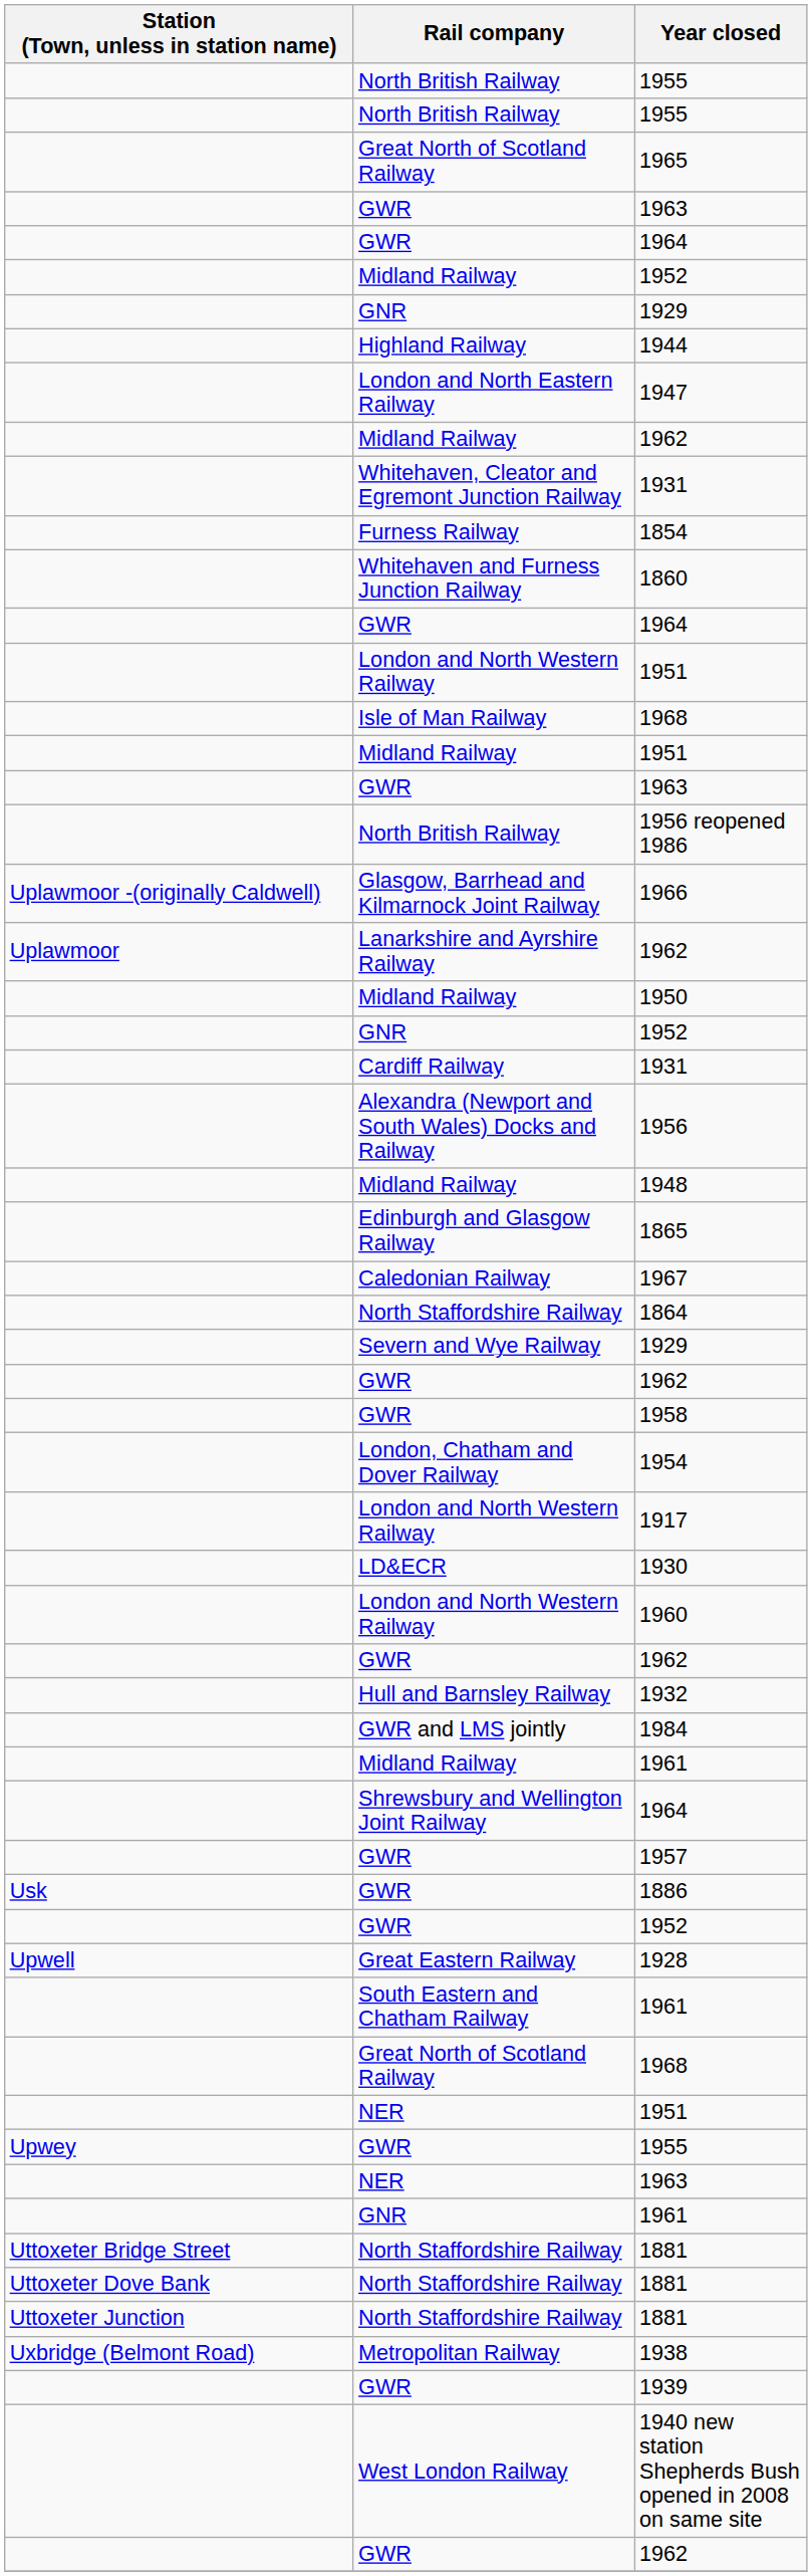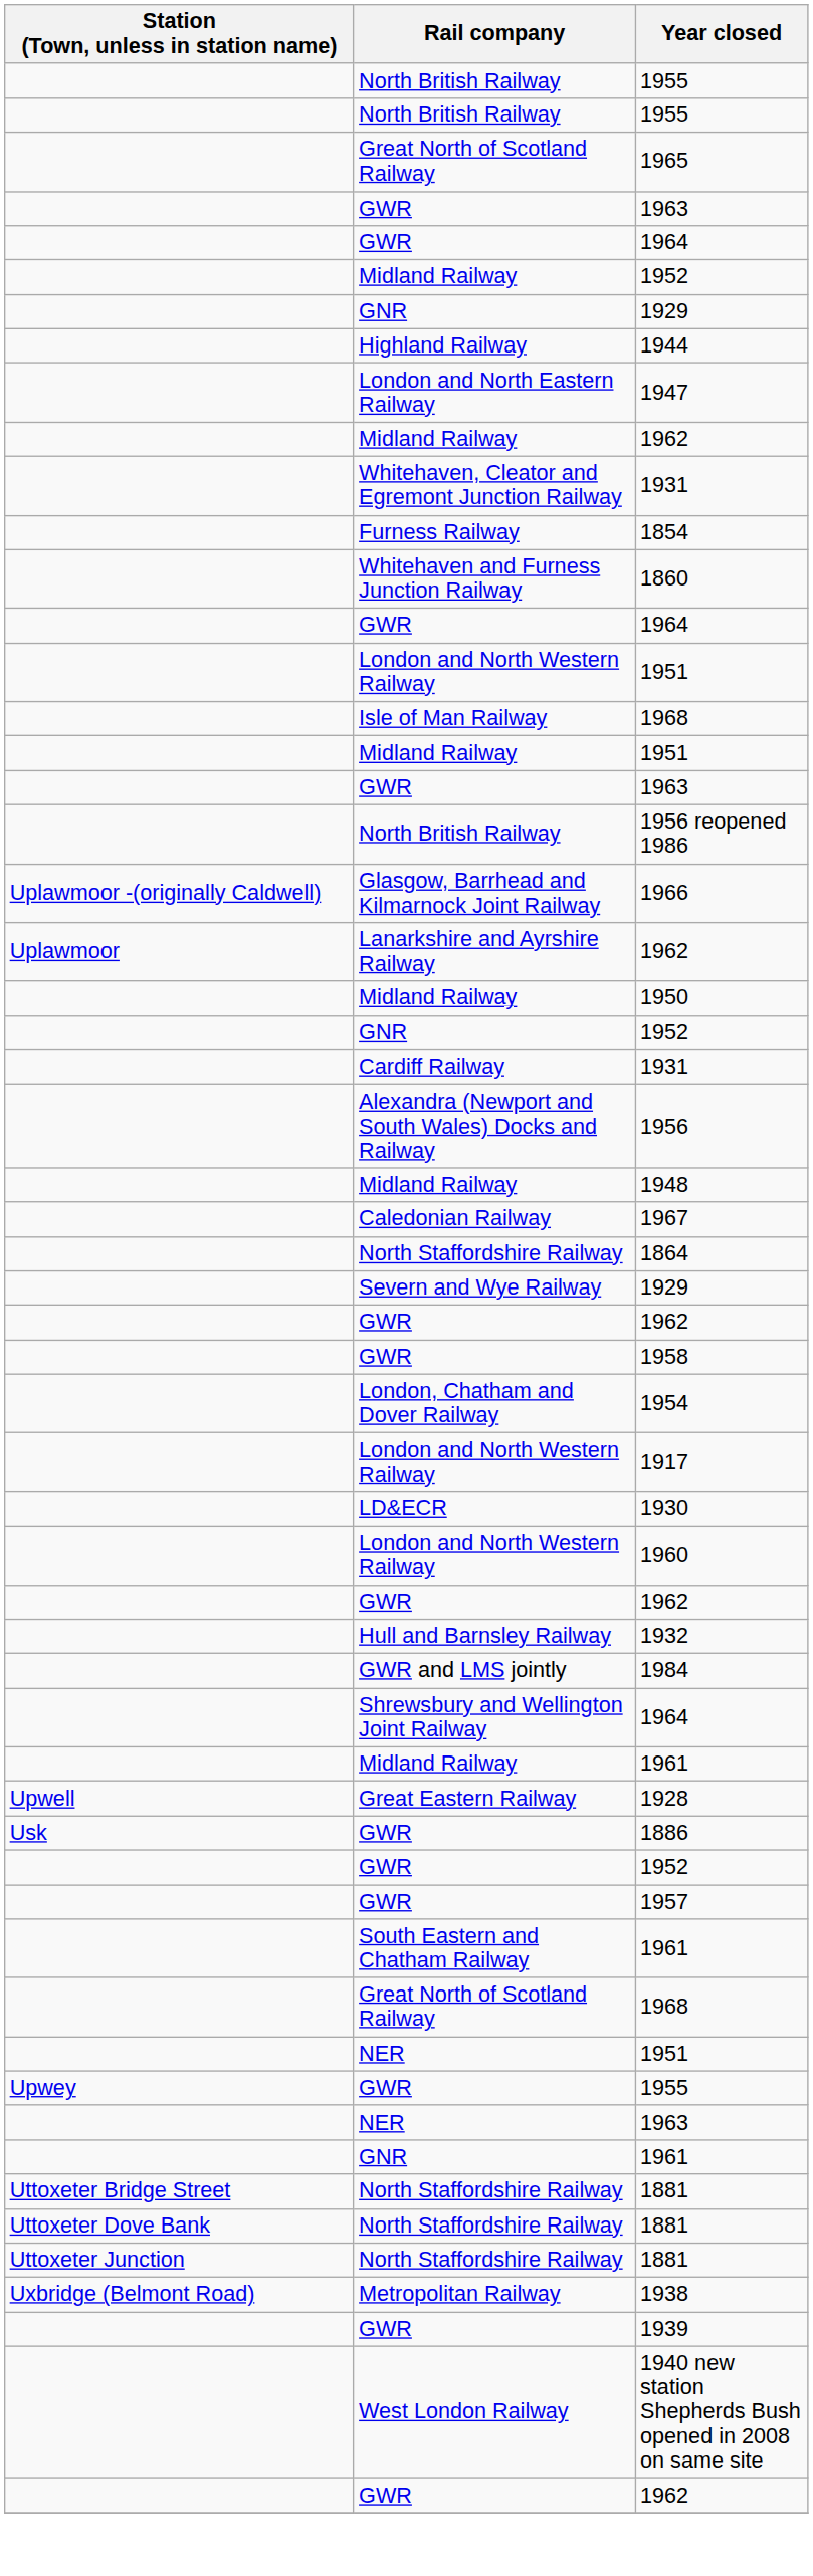- row: Edinburgh and Glasgow Railway | 1865
rows swapped: Shrewsbury and Wellington Joint Railway / 1964 <-> Midland Railway / 1961
rows swapped: 1928 <-> 1957
